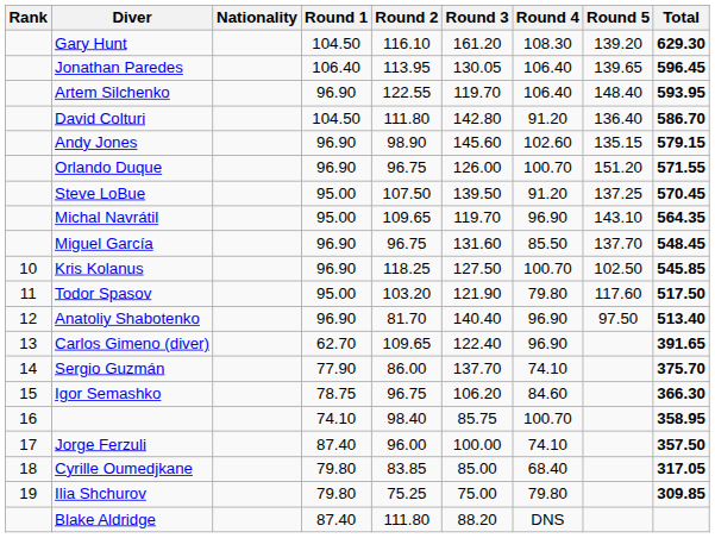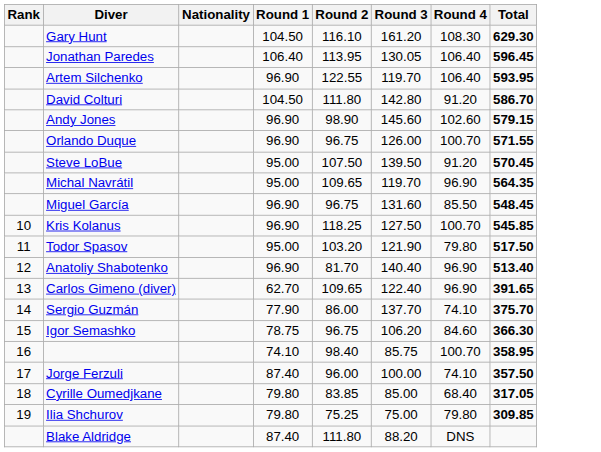- column: Round 5 | 139.20 | 139.65 | 148.40 | 136.40 | 135.15 | 151.20 | 137.25 | 143.10 | 137.70 | 102.50 | 117.60 | 97.50
